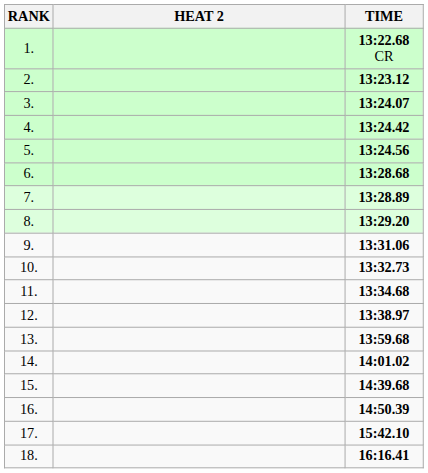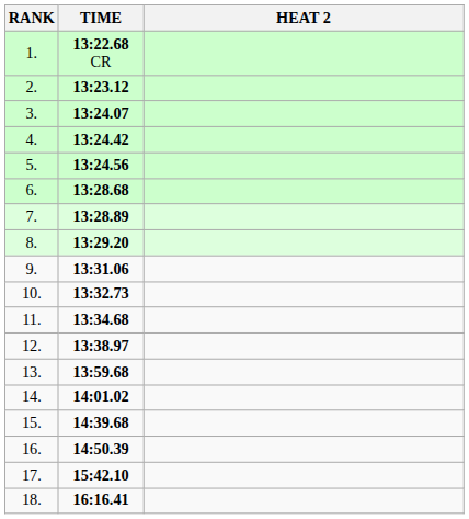columns swapped: HEAT 2 <-> TIME
